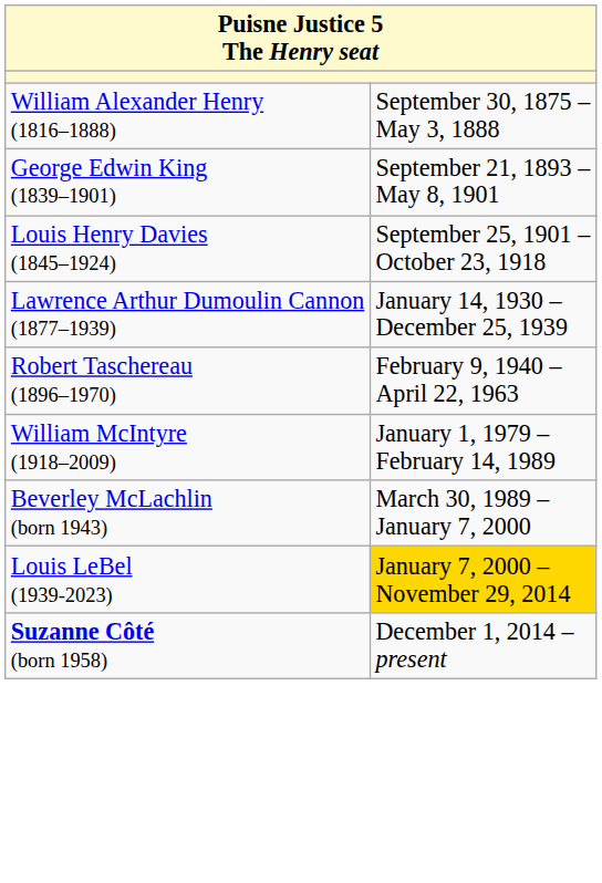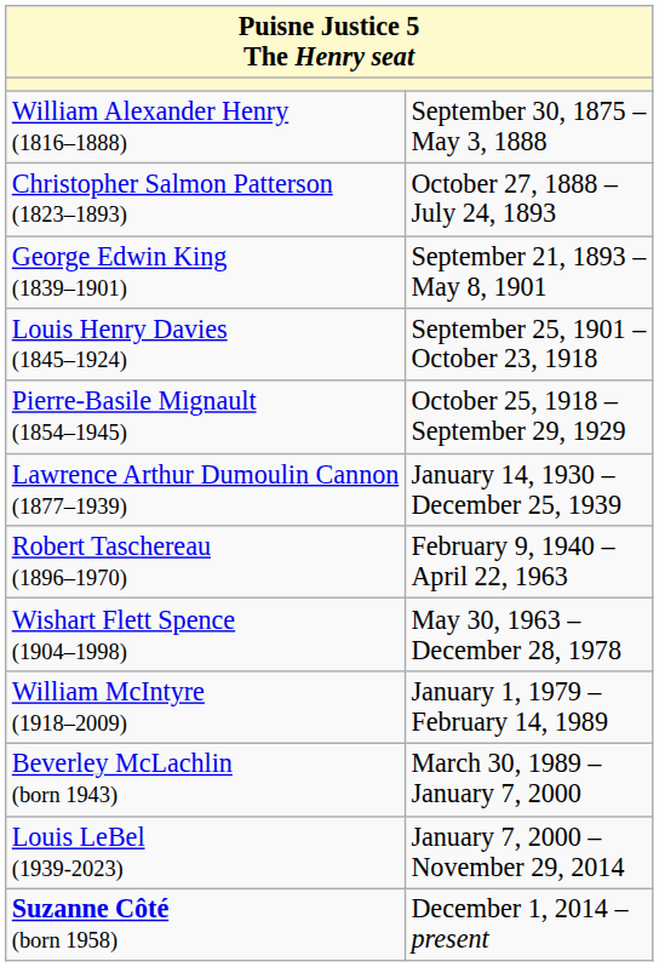+ row: Christopher Salmon Patterson (1823–1893) | October 27, 1888 – July 24, 1893
+ row: Pierre-Basile Mignault (1854–1945) | October 25, 1918 – September 29, 1929
+ row: Wishart Flett Spence (1904–1998) | May 30, 1963 – December 28, 1978
Louis LeBel (1939-2023) | column 2: gold background -> no background
